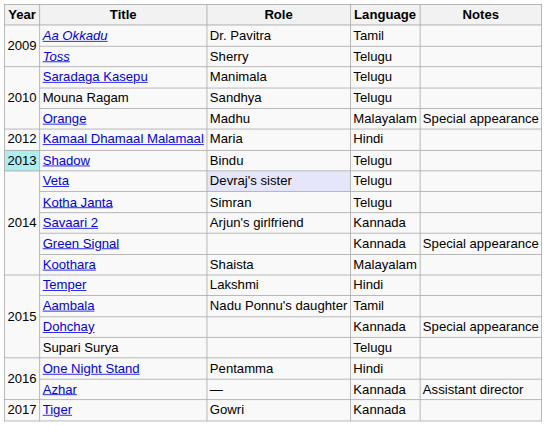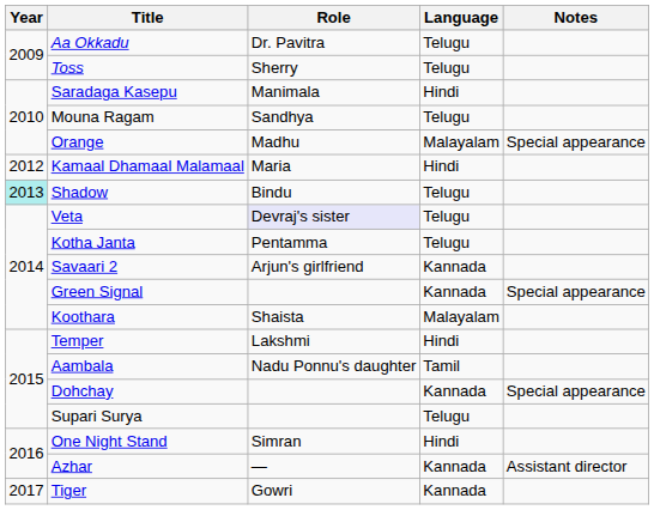Aa Okkadu | Language: Tamil -> Telugu
Saradaga Kasepu | Language: Telugu -> Hindi
Kotha Janta | Role: Simran -> Pentamma
One Night Stand | Role: Pentamma -> Simran
